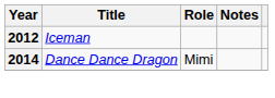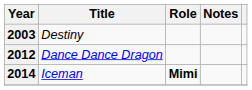+ row: 2003 | Destiny
2012 | Title: Iceman -> Dance Dance Dragon
2014 | Title: Dance Dance Dragon -> Iceman
2014 | Role: normal -> bold
